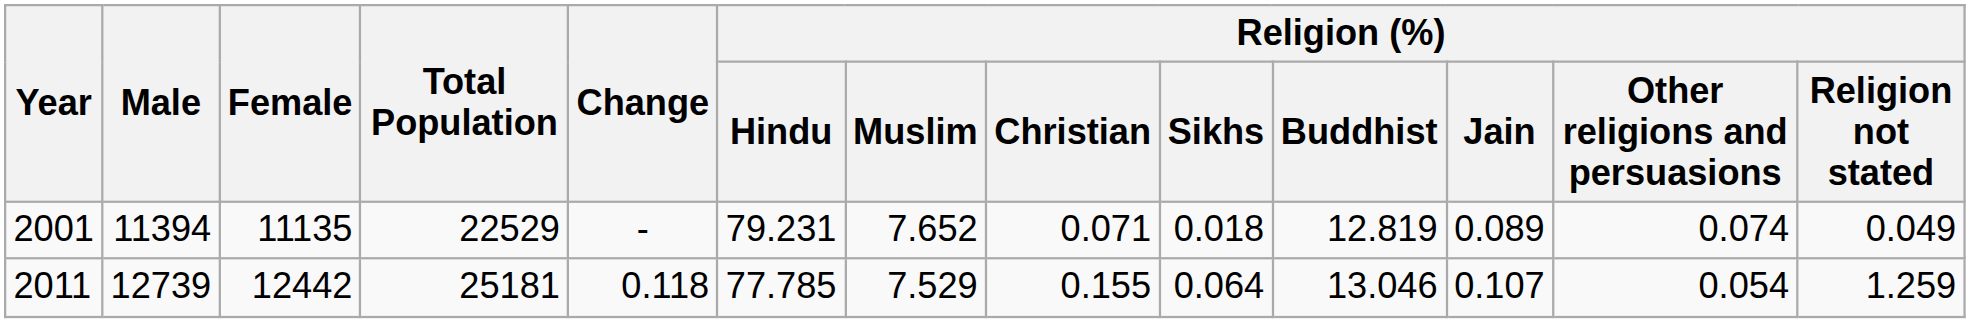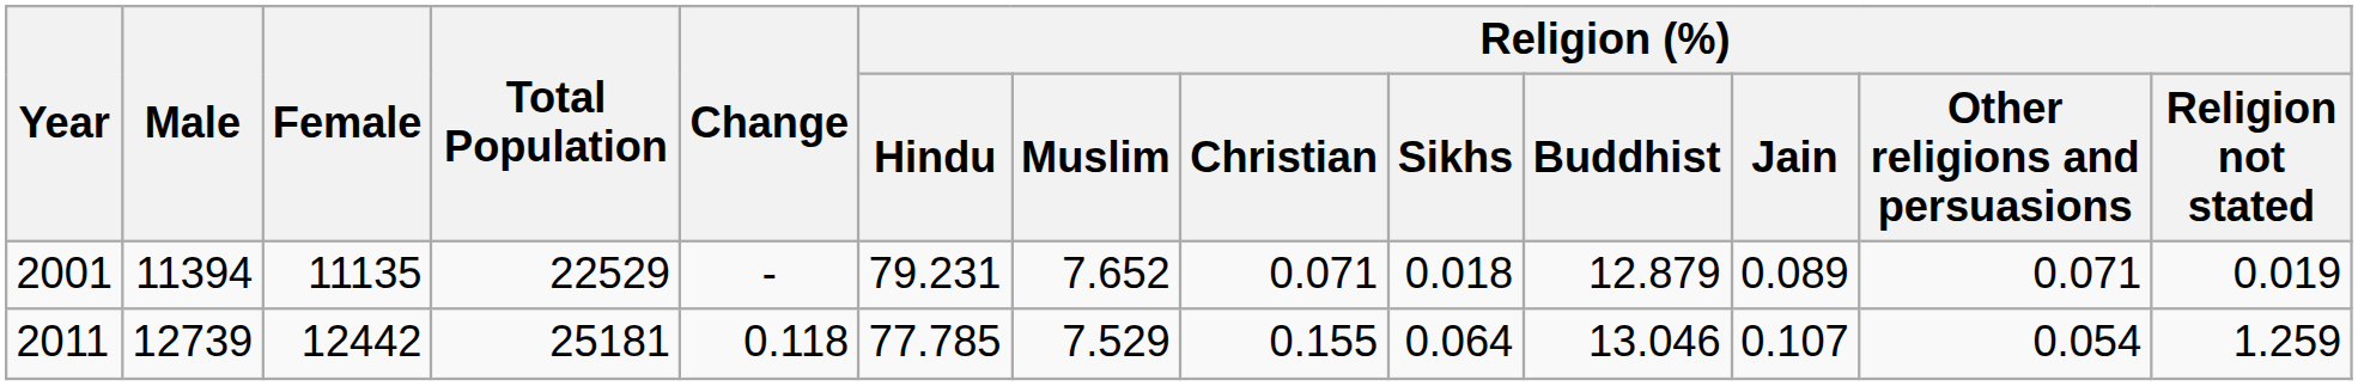2001 | Religion (%) / Buddhist: 12.819 -> 12.879
2001 | Religion (%) / Other religions and persuasions: 0.074 -> 0.071
2001 | Religion (%) / Religion not stated: 0.049 -> 0.019
